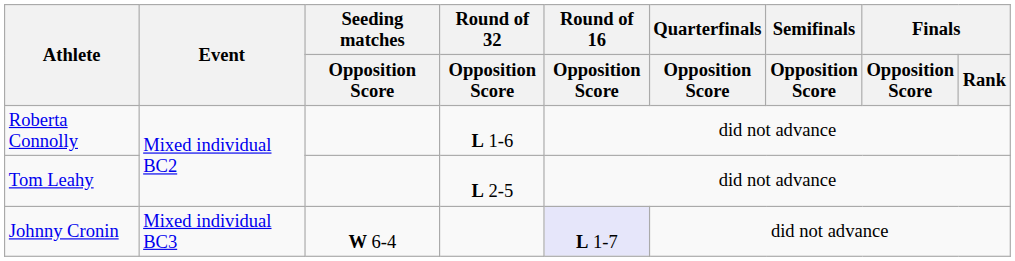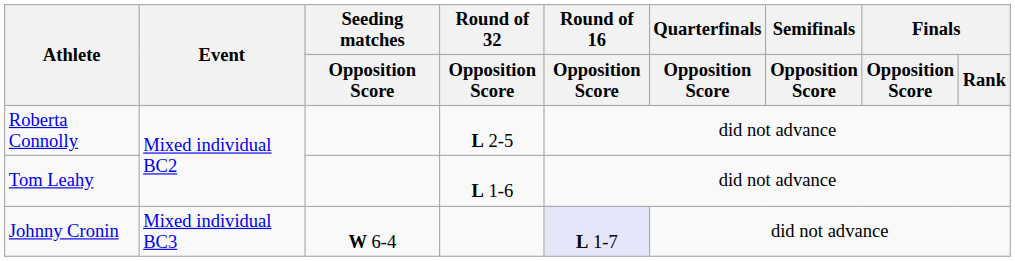Roberta Connolly | Round of 32 / Opposition Score: L 1-6 -> L 2-5
Tom Leahy | Round of 32 / Opposition Score: L 2-5 -> L 1-6
